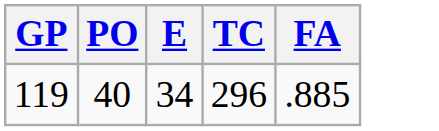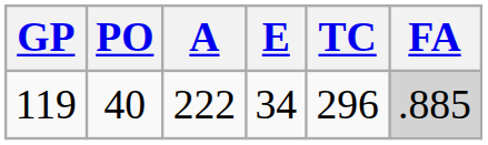+ column: A | 222
119 | FA: no background -> lightgrey background
